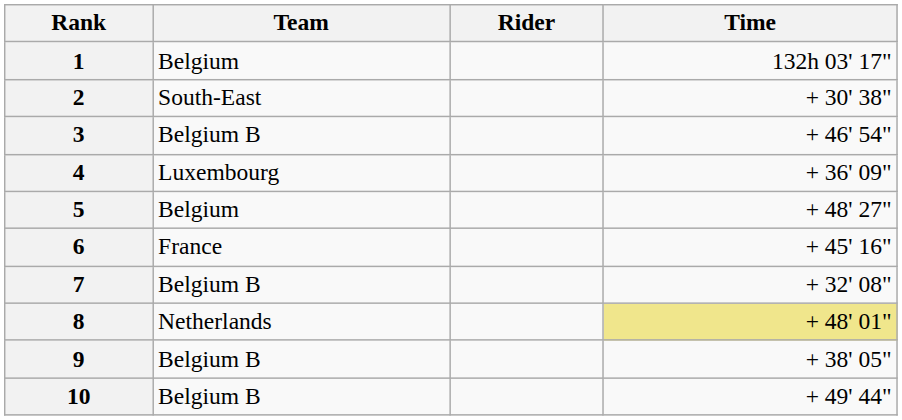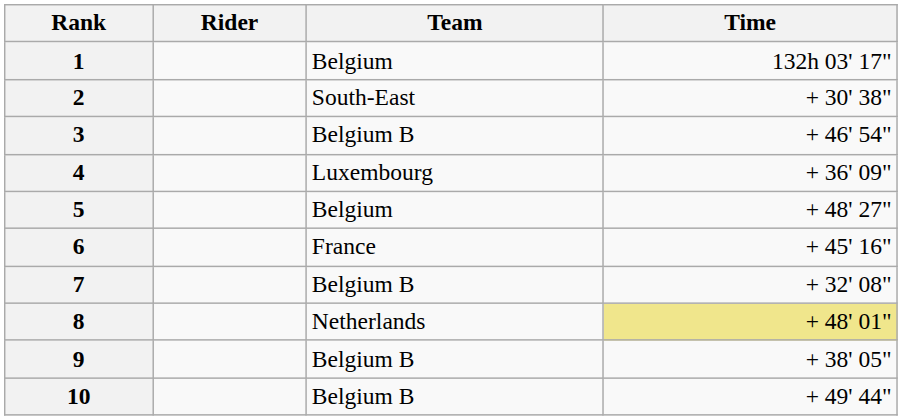columns swapped: Rider <-> Team
